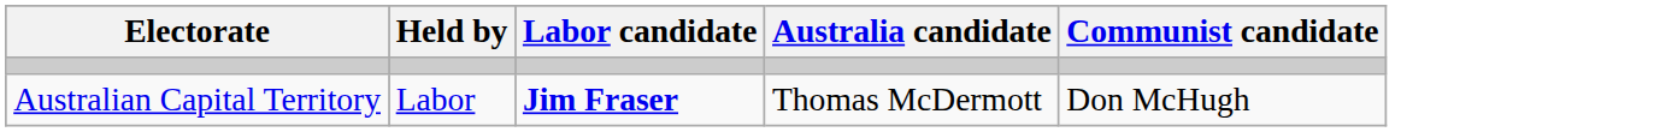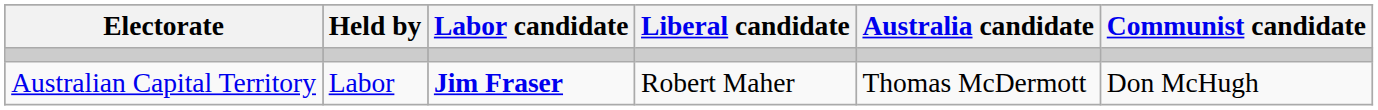+ column: Liberal candidate | Robert Maher
